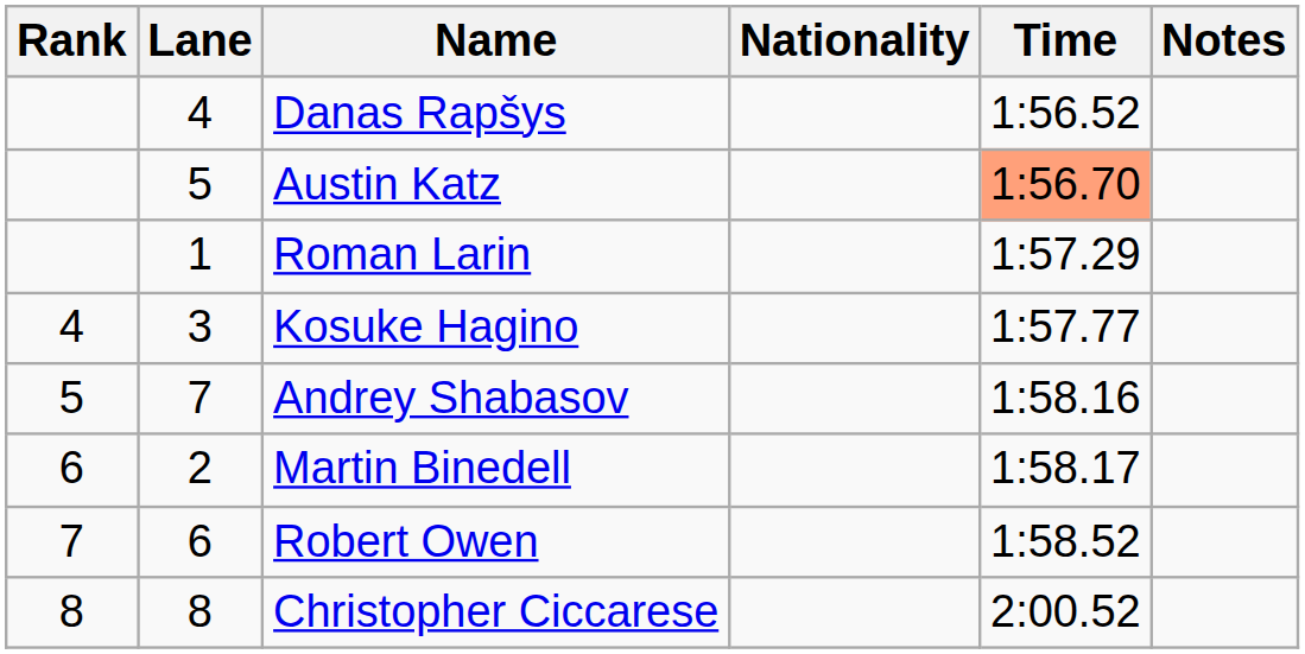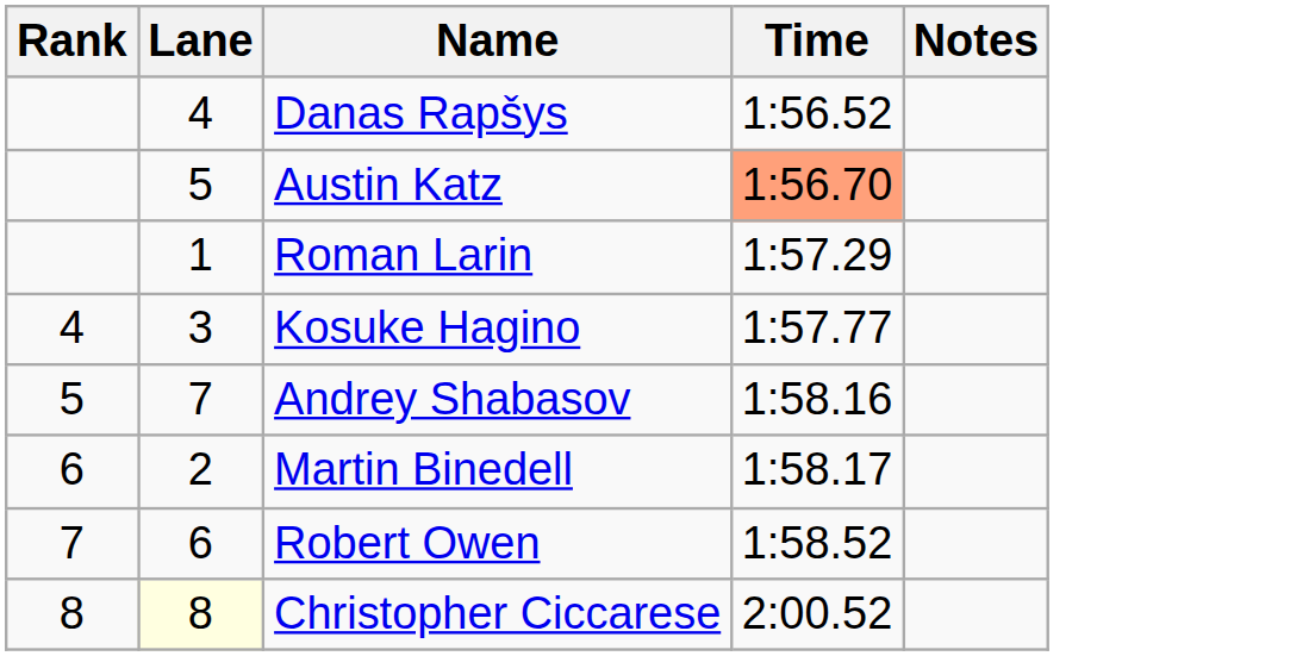- column: Nationality
Christopher Ciccarese | Lane: no background -> lightyellow background
